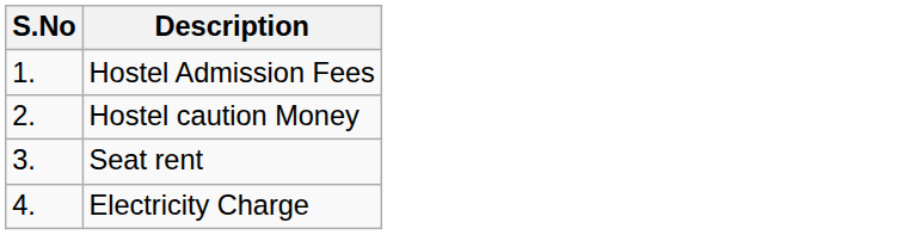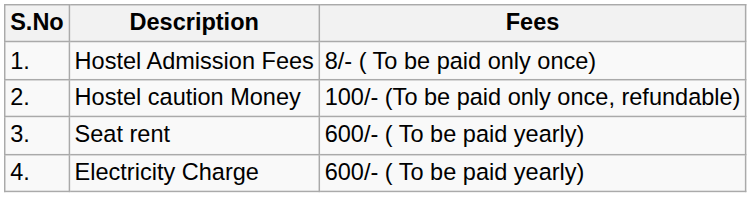+ column: Fees | 8/- ( To be paid only once) | 100/- (To be paid only once, refundable) | 600/- ( To be paid yearly) | 600/- ( To be paid yearly)
